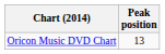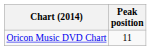Oricon Music DVD Chart | Peak position: 13 -> 11
